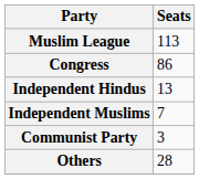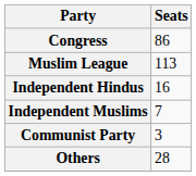rows swapped: Muslim League <-> Congress
Independent Hindus | Seats: 13 -> 16
